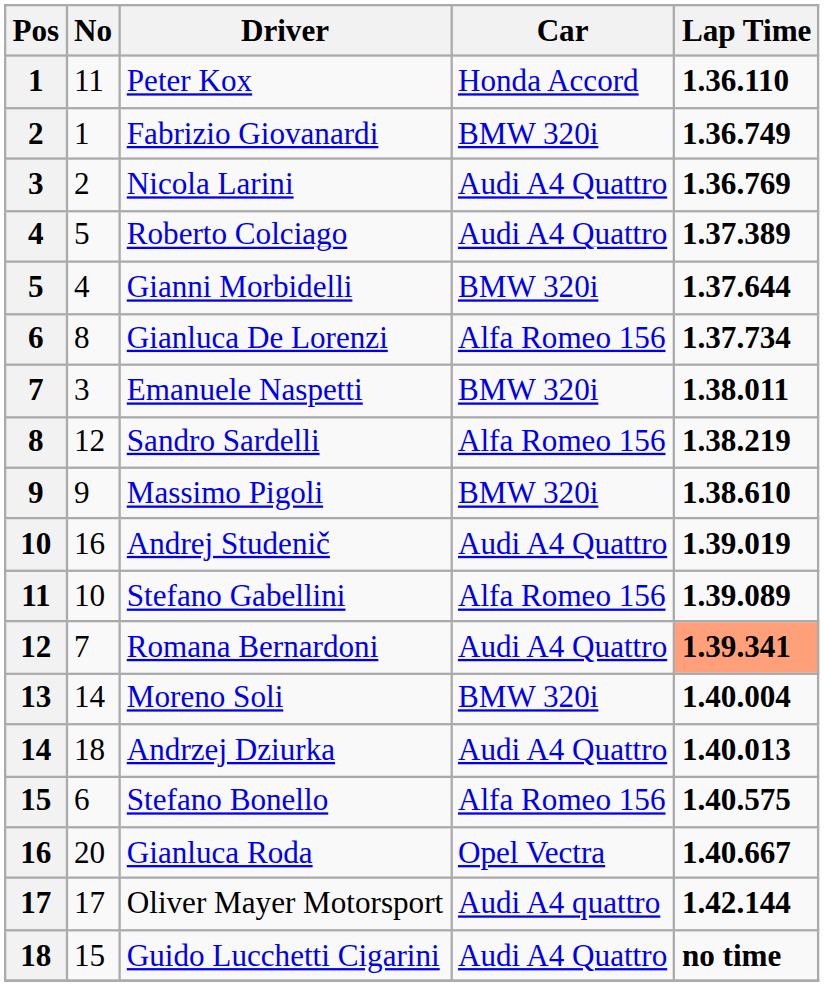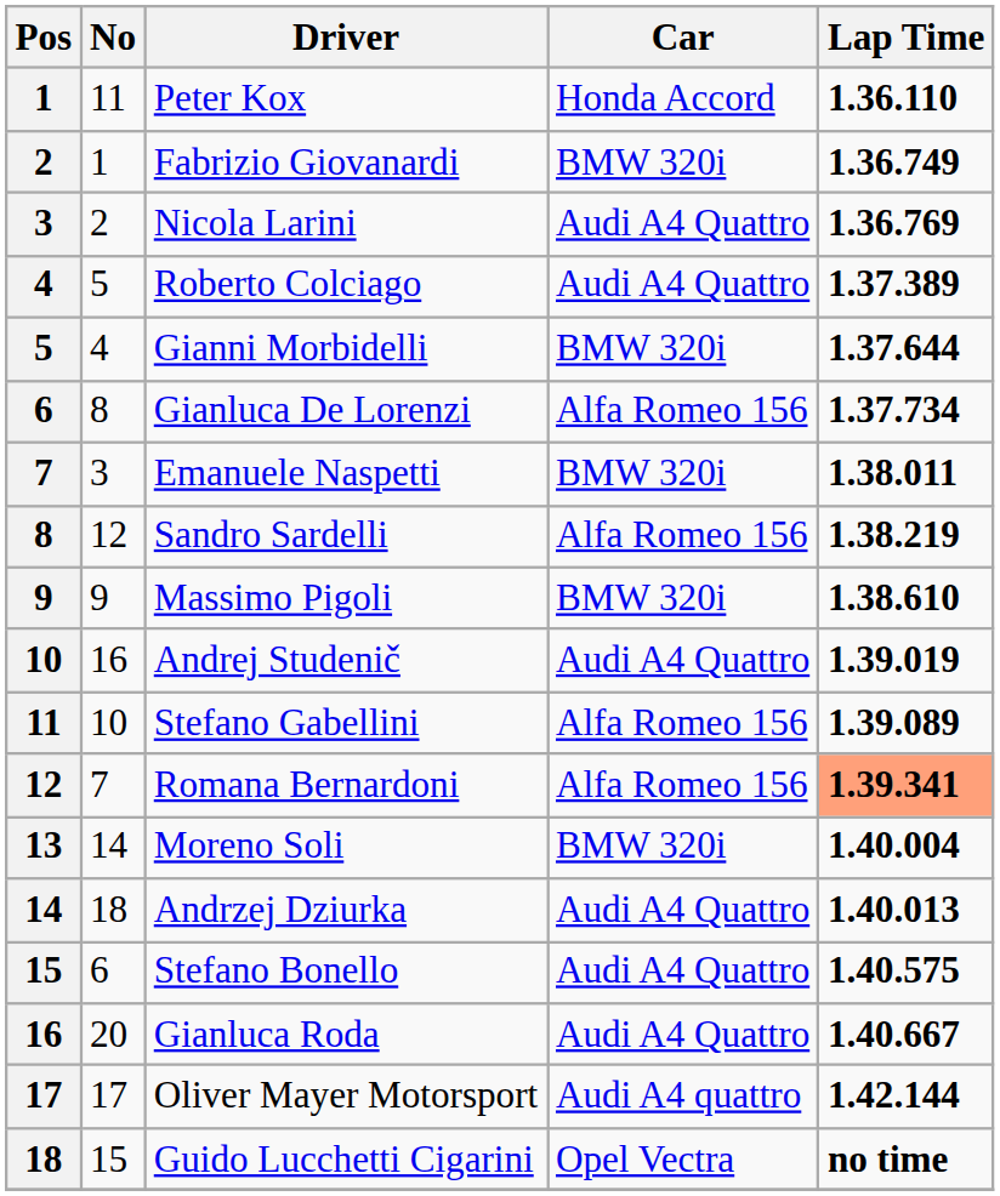Romana Bernardoni | Car: Audi A4 Quattro -> Alfa Romeo 156
Stefano Bonello | Car: Alfa Romeo 156 -> Audi A4 Quattro
Gianluca Roda | Car: Opel Vectra -> Audi A4 Quattro
Guido Lucchetti Cigarini | Car: Audi A4 Quattro -> Opel Vectra
